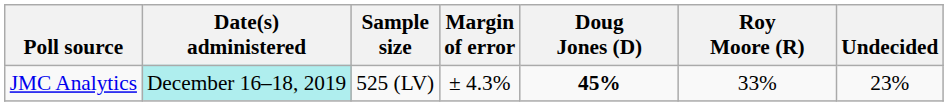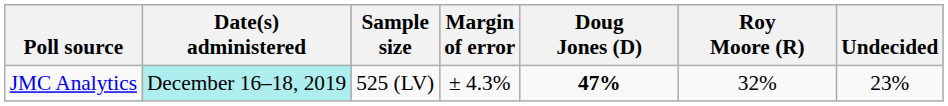JMC Analytics | Doug Jones (D): 45% -> 47%
JMC Analytics | Roy Moore (R): 33% -> 32%
